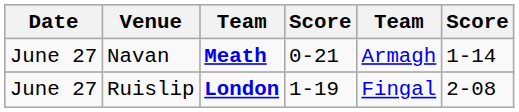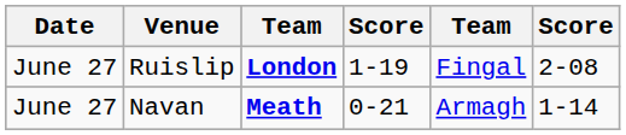rows swapped: Ruislip <-> Navan
